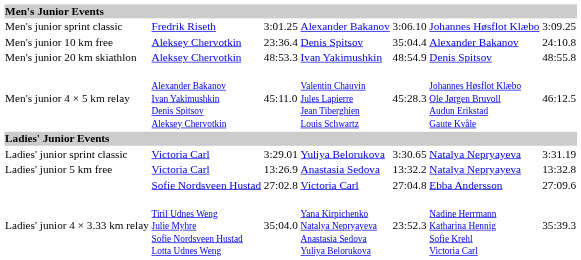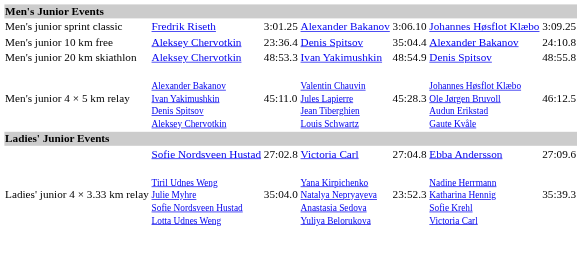- row: Ladies' junior sprint classic | Victoria Carl | 3:29.01 | Yuliya Belorukova | 3:30.65 | Natalya Nepryayeva | 3:31.19
- row: Ladies' junior 5 km free | Victoria Carl | 13:26.9 | Anastasia Sedova | 13:32.2 | Natalya Nepryayeva | 13:32.8
